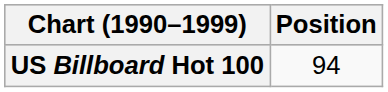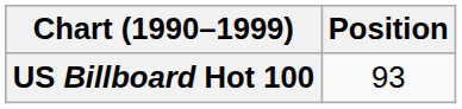US Billboard Hot 100 | Position: 94 -> 93
